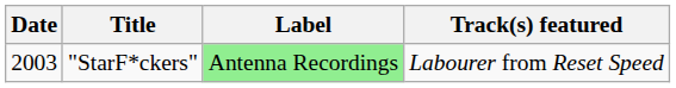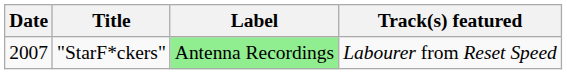"StarF*ckers" | Date: 2003 -> 2007
